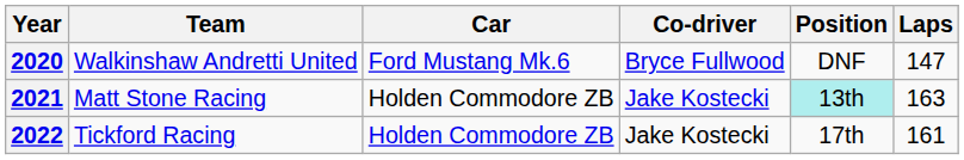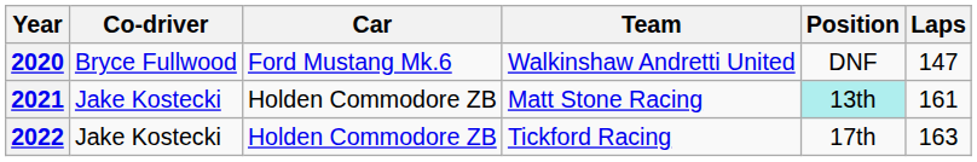columns swapped: Team <-> Co-driver
2021 | Laps: 163 -> 161
2022 | Laps: 161 -> 163
